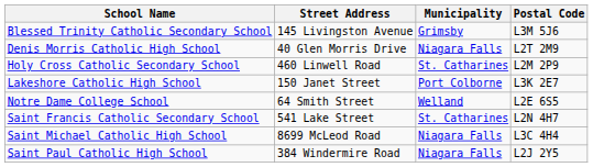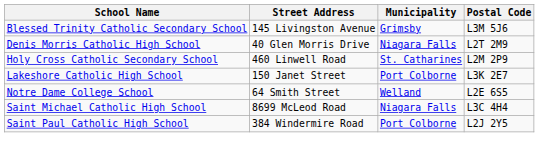- row: Saint Francis Catholic Secondary School | 541 Lake Street | St. Catharines | L2N 4H7
Saint Paul Catholic High School | Municipality: Niagara Falls -> Port Colborne
